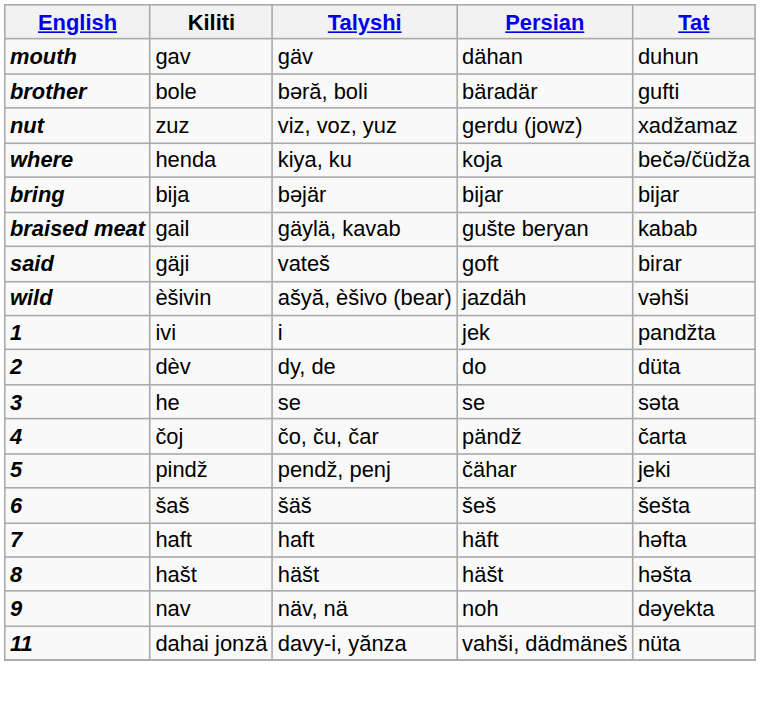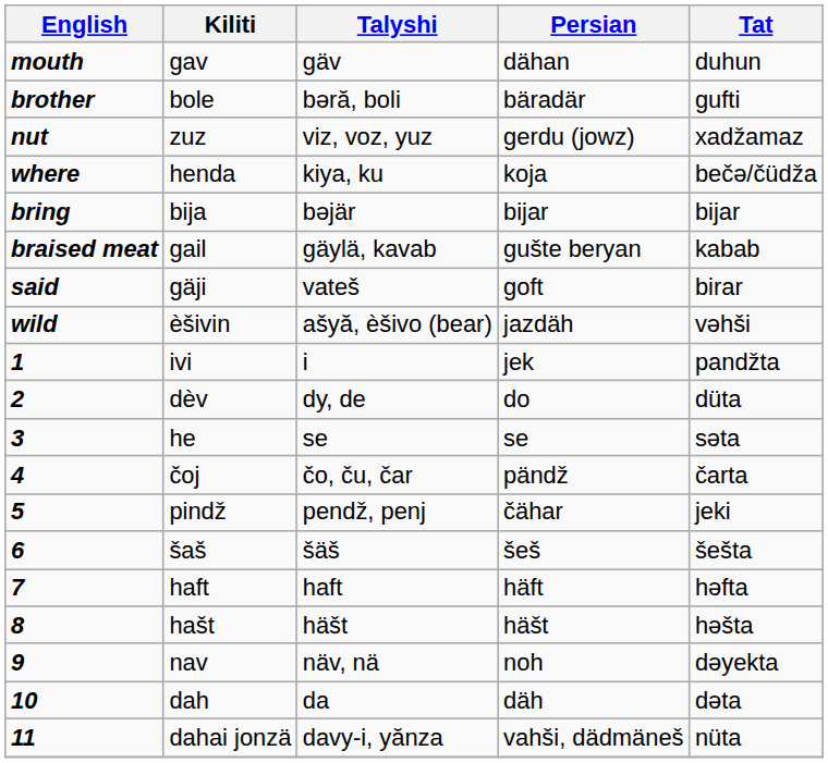+ row: 10 | dah | da | däh | dəta
